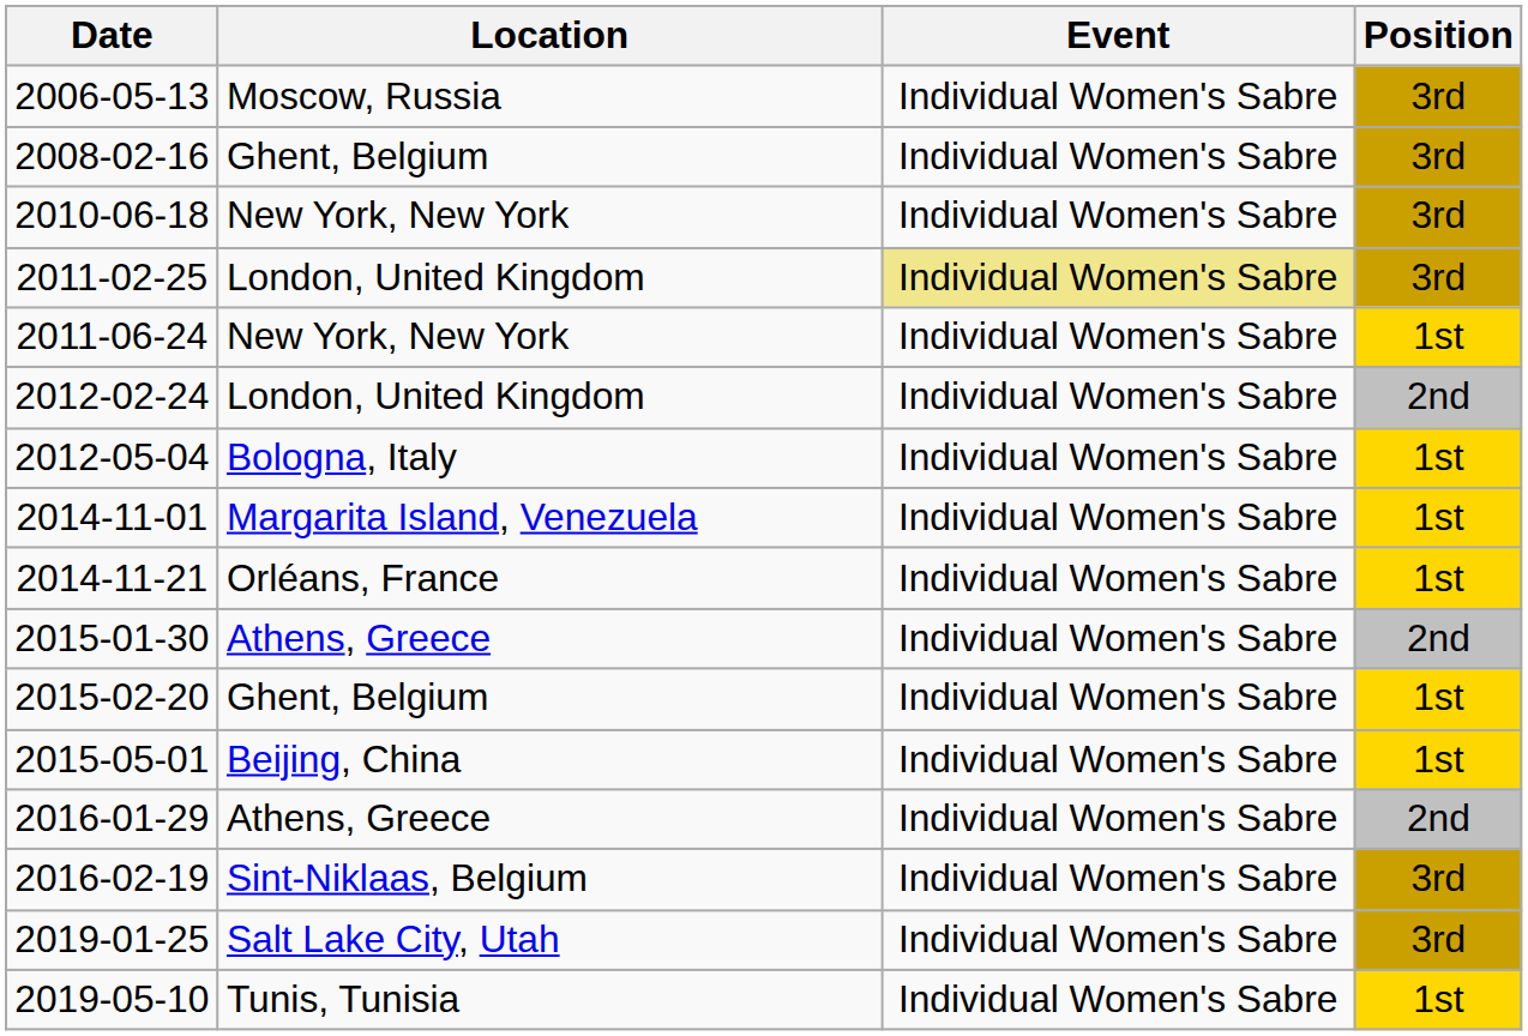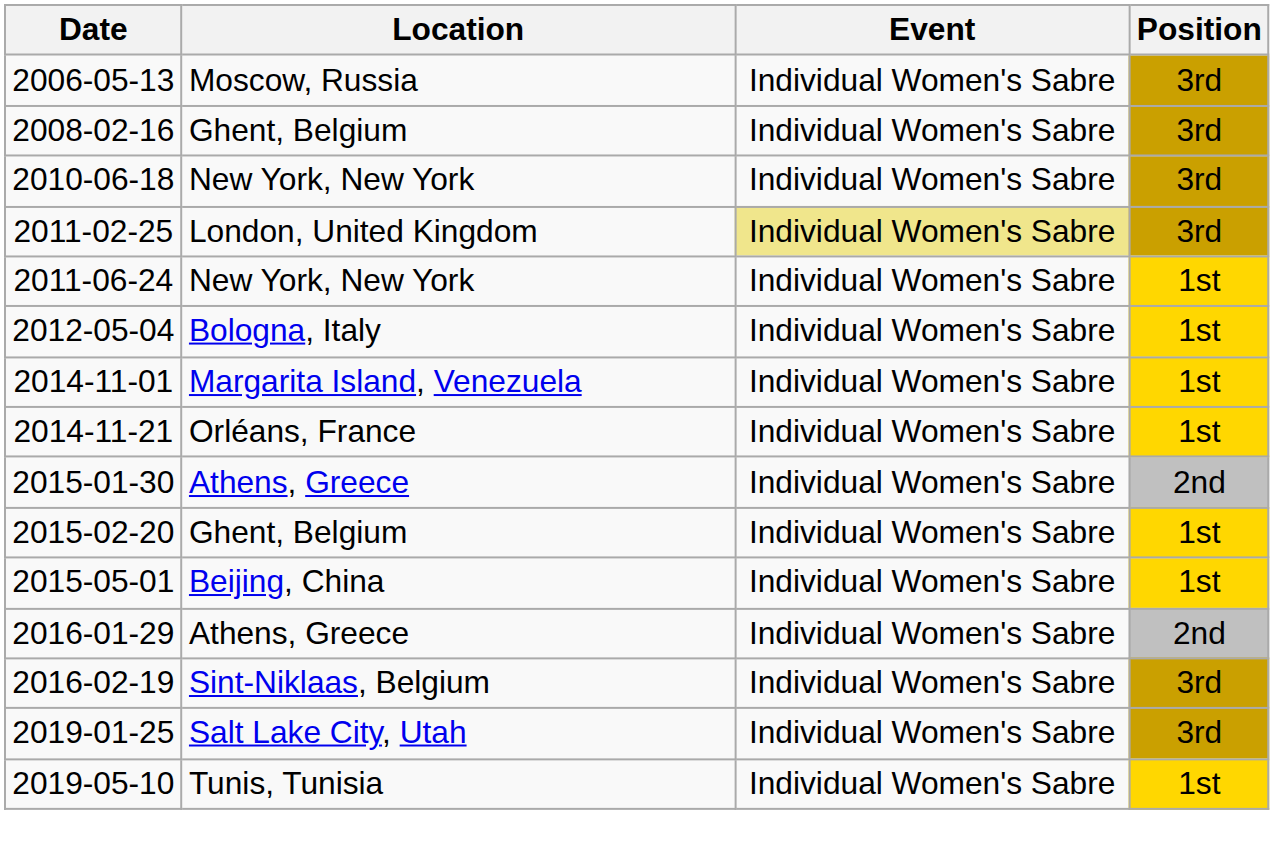- row: 2012-02-24 | London, United Kingdom | Individual Women's Sabre | 2nd
